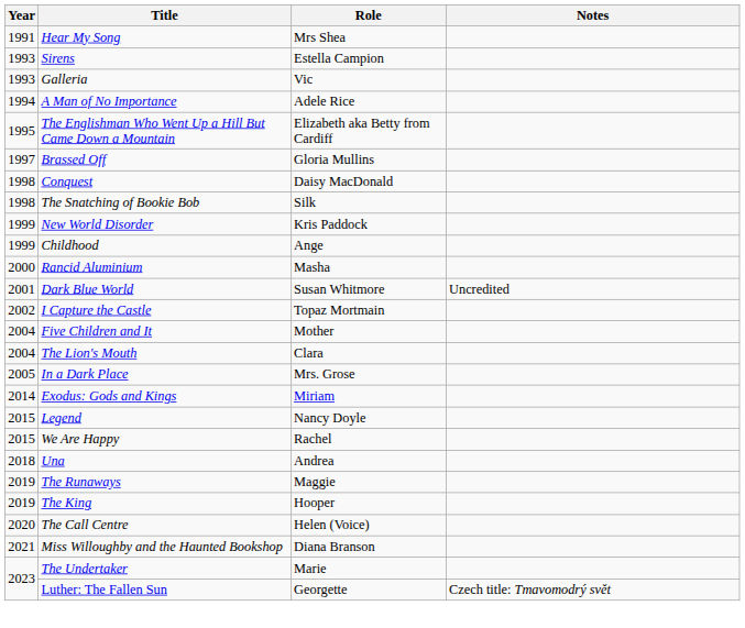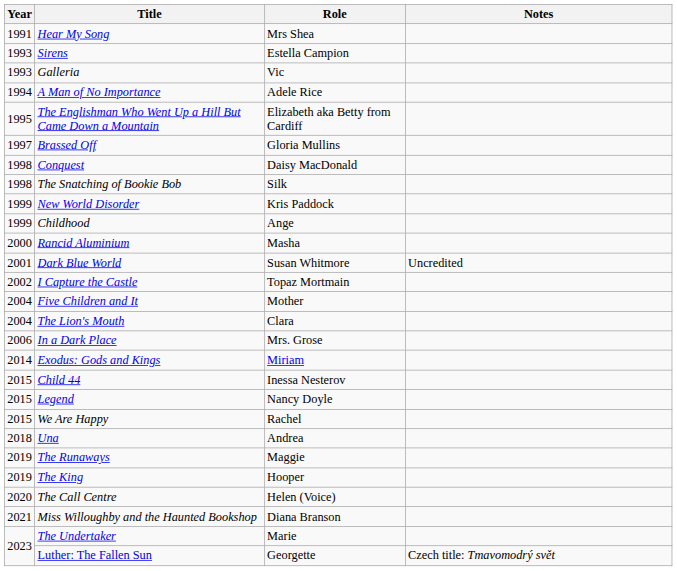In a Dark Place | Year: 2005 -> 2006
+ row: 2015 | Child 44 | Inessa Nesterov
